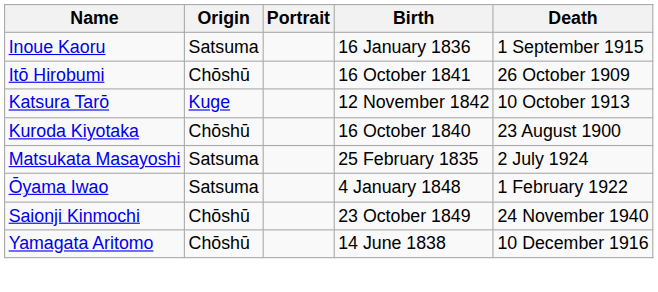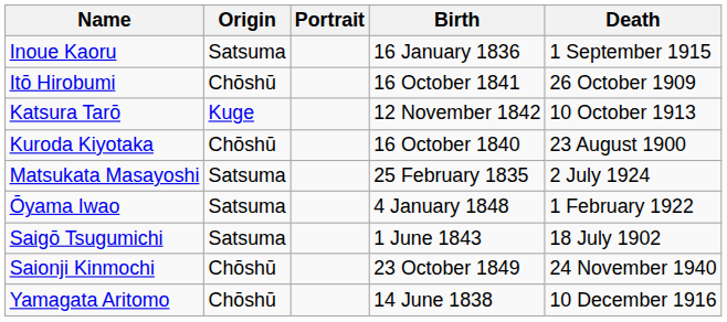+ row: Saigō Tsugumichi | Satsuma | 1 June 1843 | 18 July 1902
